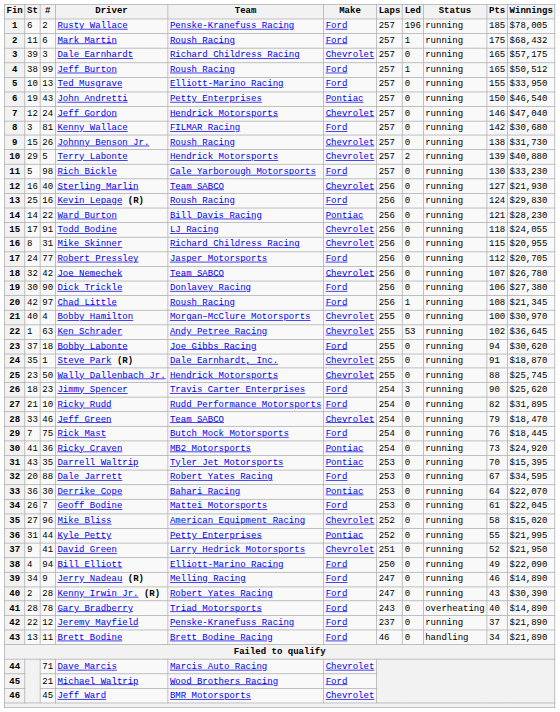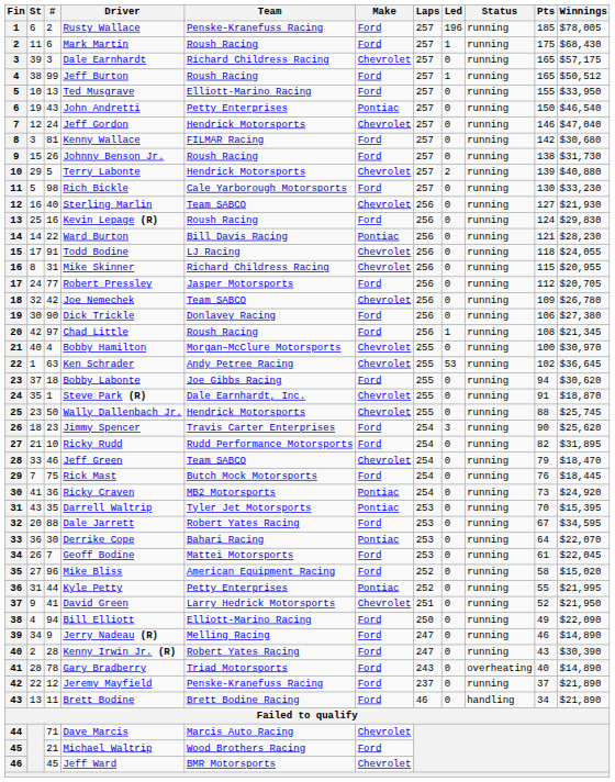Mark Martin | Winnings: $68,432 -> $68,430
Johnny Benson Jr. | Make: Chevrolet -> Ford
Joe Nemechek | Pts: 107 -> 109
Mike Bliss | Make: Chevrolet -> Ford
